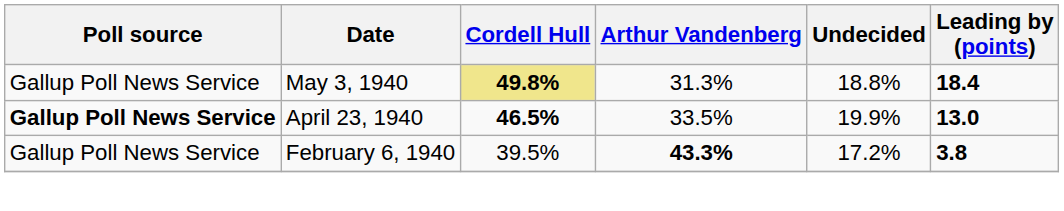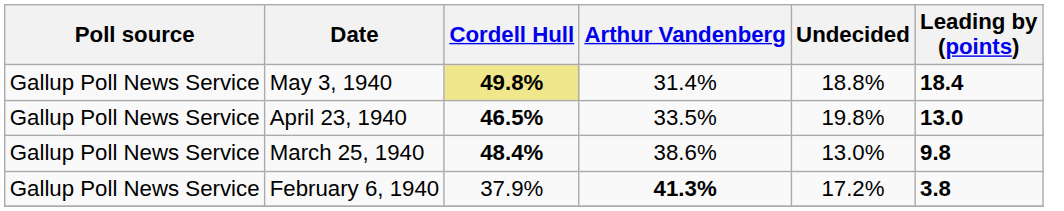May 3, 1940 | Arthur Vandenberg: 31.3% -> 31.4%
April 23, 1940 | Poll source: bold -> normal
April 23, 1940 | Undecided: 19.9% -> 19.8%
+ row: Gallup Poll News Service | March 25, 1940 | 48.4% | 38.6% | 13.0% | 9.8
February 6, 1940 | Cordell Hull: 39.5% -> 37.9%
February 6, 1940 | Arthur Vandenberg: 43.3% -> 41.3%
